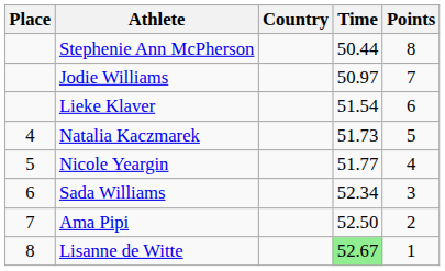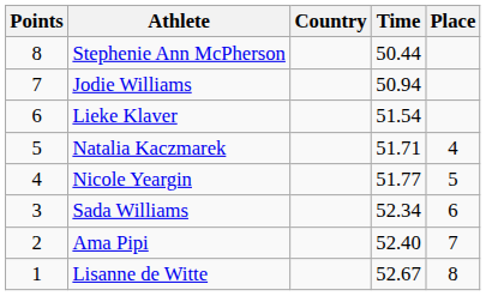columns swapped: Place <-> Points
Jodie Williams | Time: 50.97 -> 50.94
Natalia Kaczmarek | Time: 51.73 -> 51.71
Ama Pipi | Time: 52.50 -> 52.40
Lisanne de Witte | Time: lightgreen background -> no background
